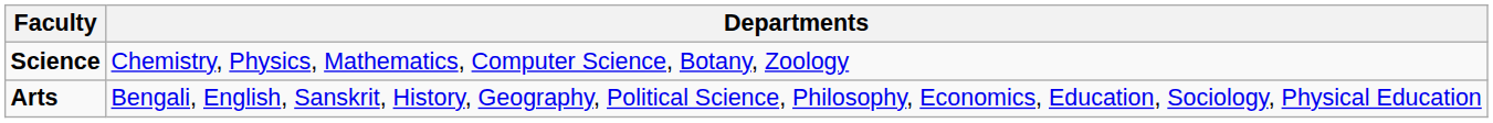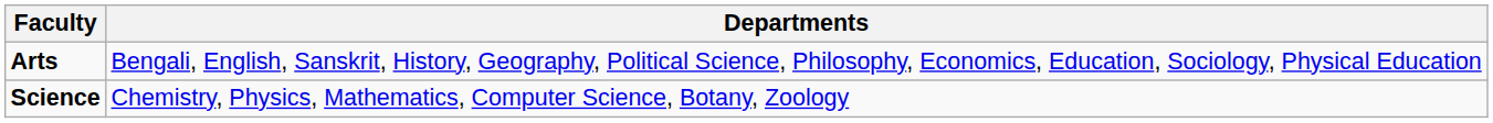rows swapped: Science <-> Arts
